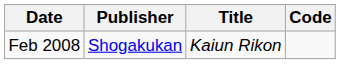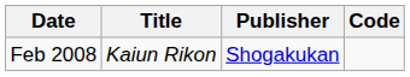columns swapped: Title <-> Publisher
